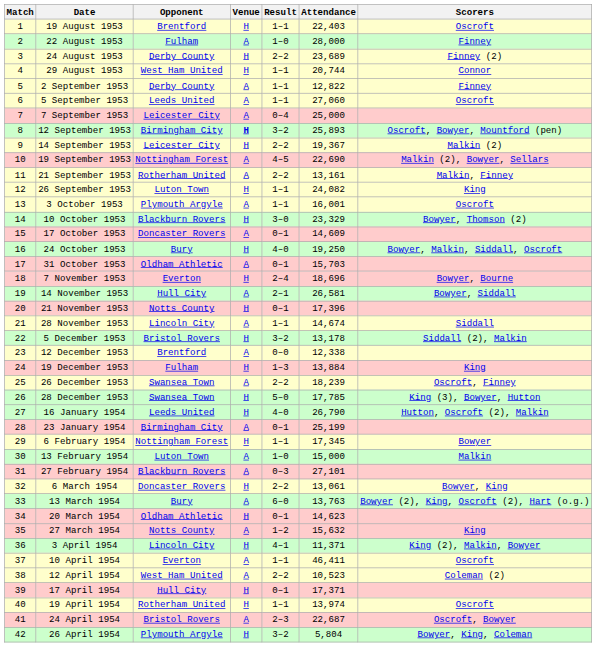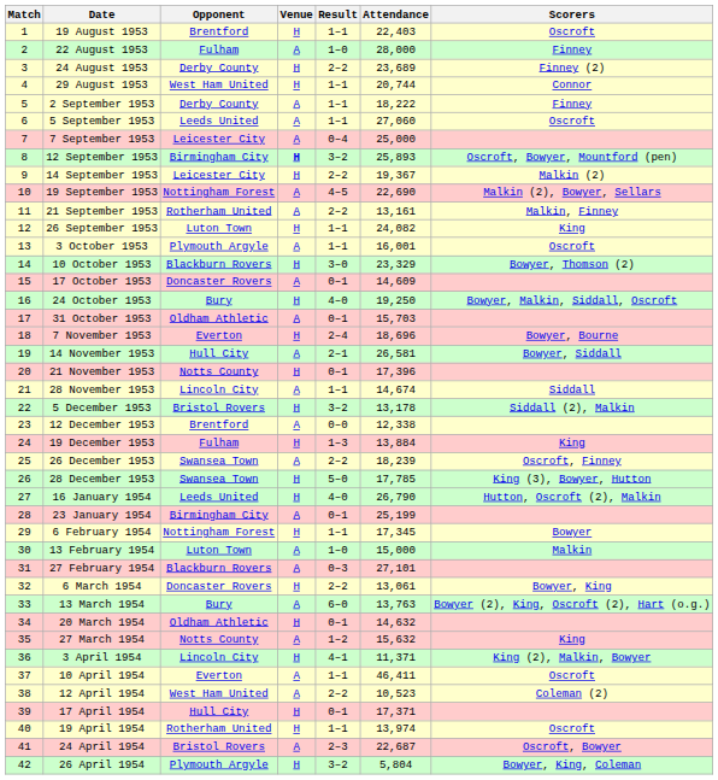2 September 1953 | Attendance: 12,822 -> 18,222
20 March 1954 | Attendance: 14,623 -> 14,632
